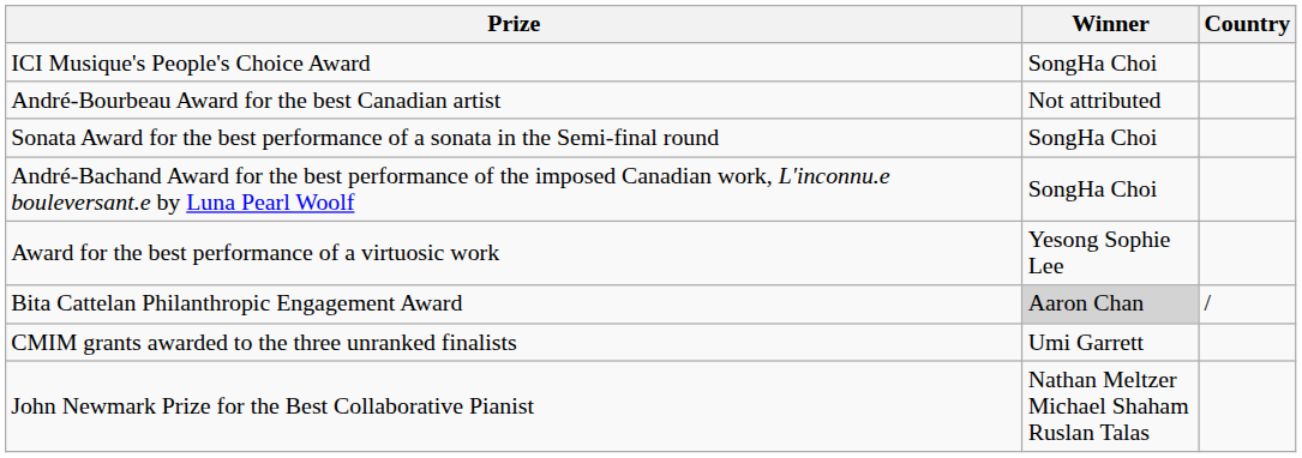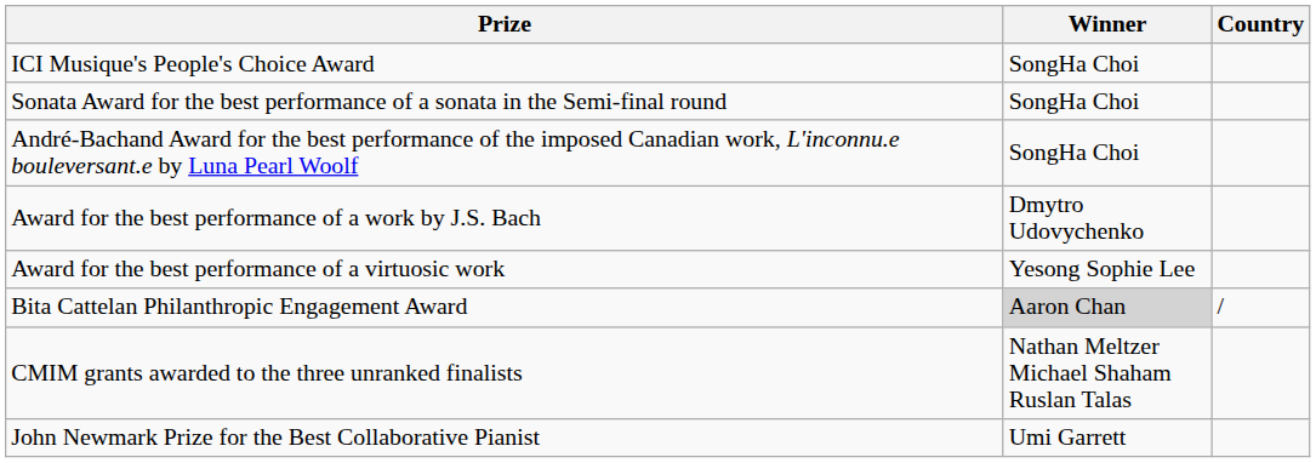- row: André-Bourbeau Award for the best Canadian artist | Not attributed
+ row: Award for the best performance of a work by J.S. Bach | Dmytro Udovychenko
CMIM grants awarded to the three unranked finalists | Winner: Umi Garrett -> Nathan Meltzer Michael Shaham Ruslan Talas
John Newmark Prize for the Best Collaborative Pianist | Winner: Nathan Meltzer Michael Shaham Ruslan Talas -> Umi Garrett
